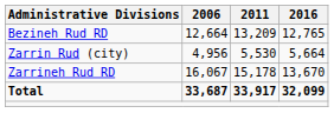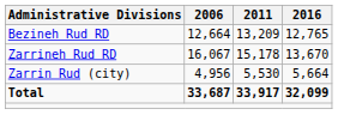rows swapped: Zarrineh Rud RD <-> Zarrin Rud (city)
